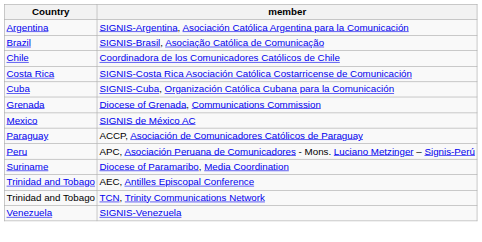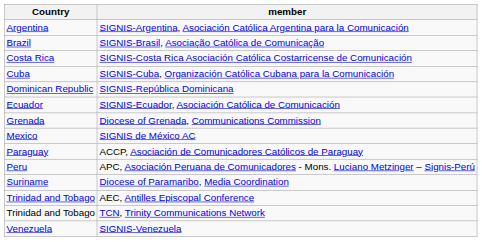- row: Chile | Coordinadora de los Comunicadores Católicos de Chile
+ row: Dominican Republic | SIGNIS-República Dominicana
+ row: Ecuador | SIGNIS-Ecuador, Asociación Católica de Comunicación
